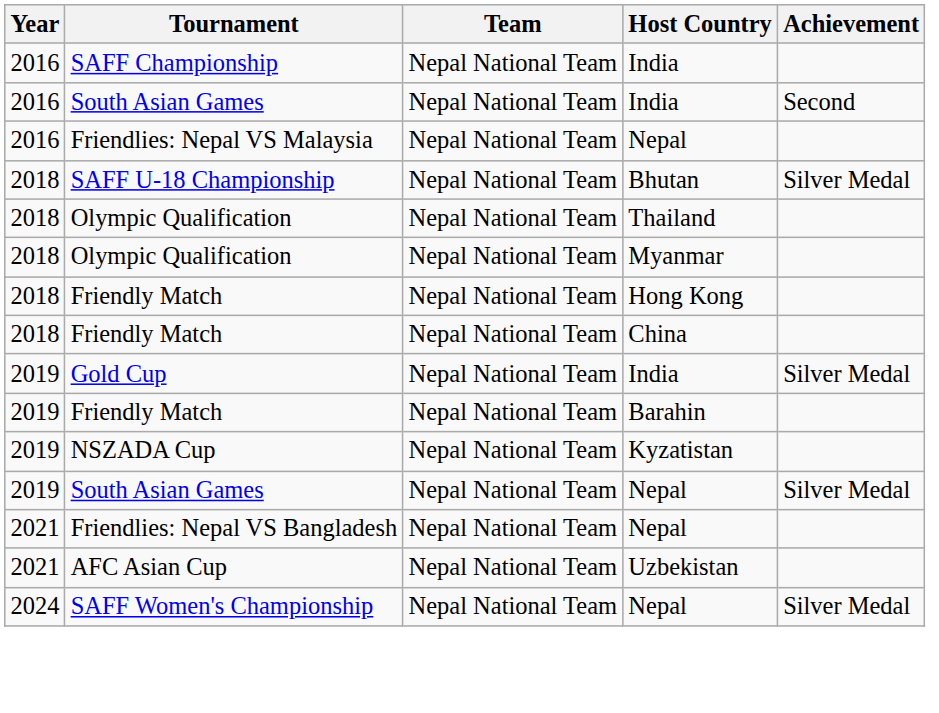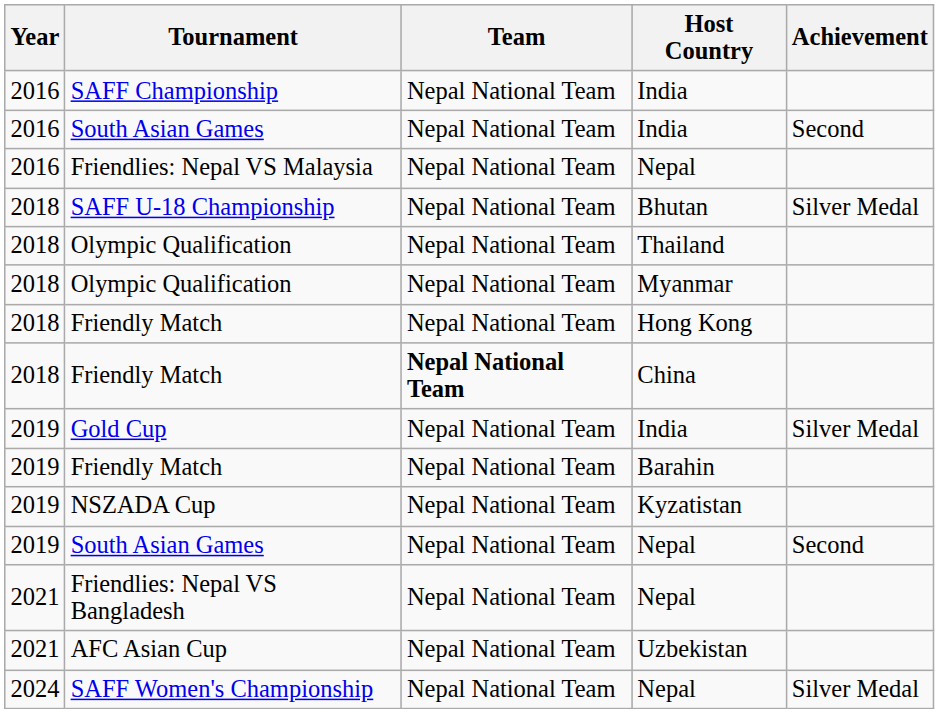Friendly Match / China | Team: normal -> bold
South Asian Games / Nepal | Achievement: Silver Medal -> Second
